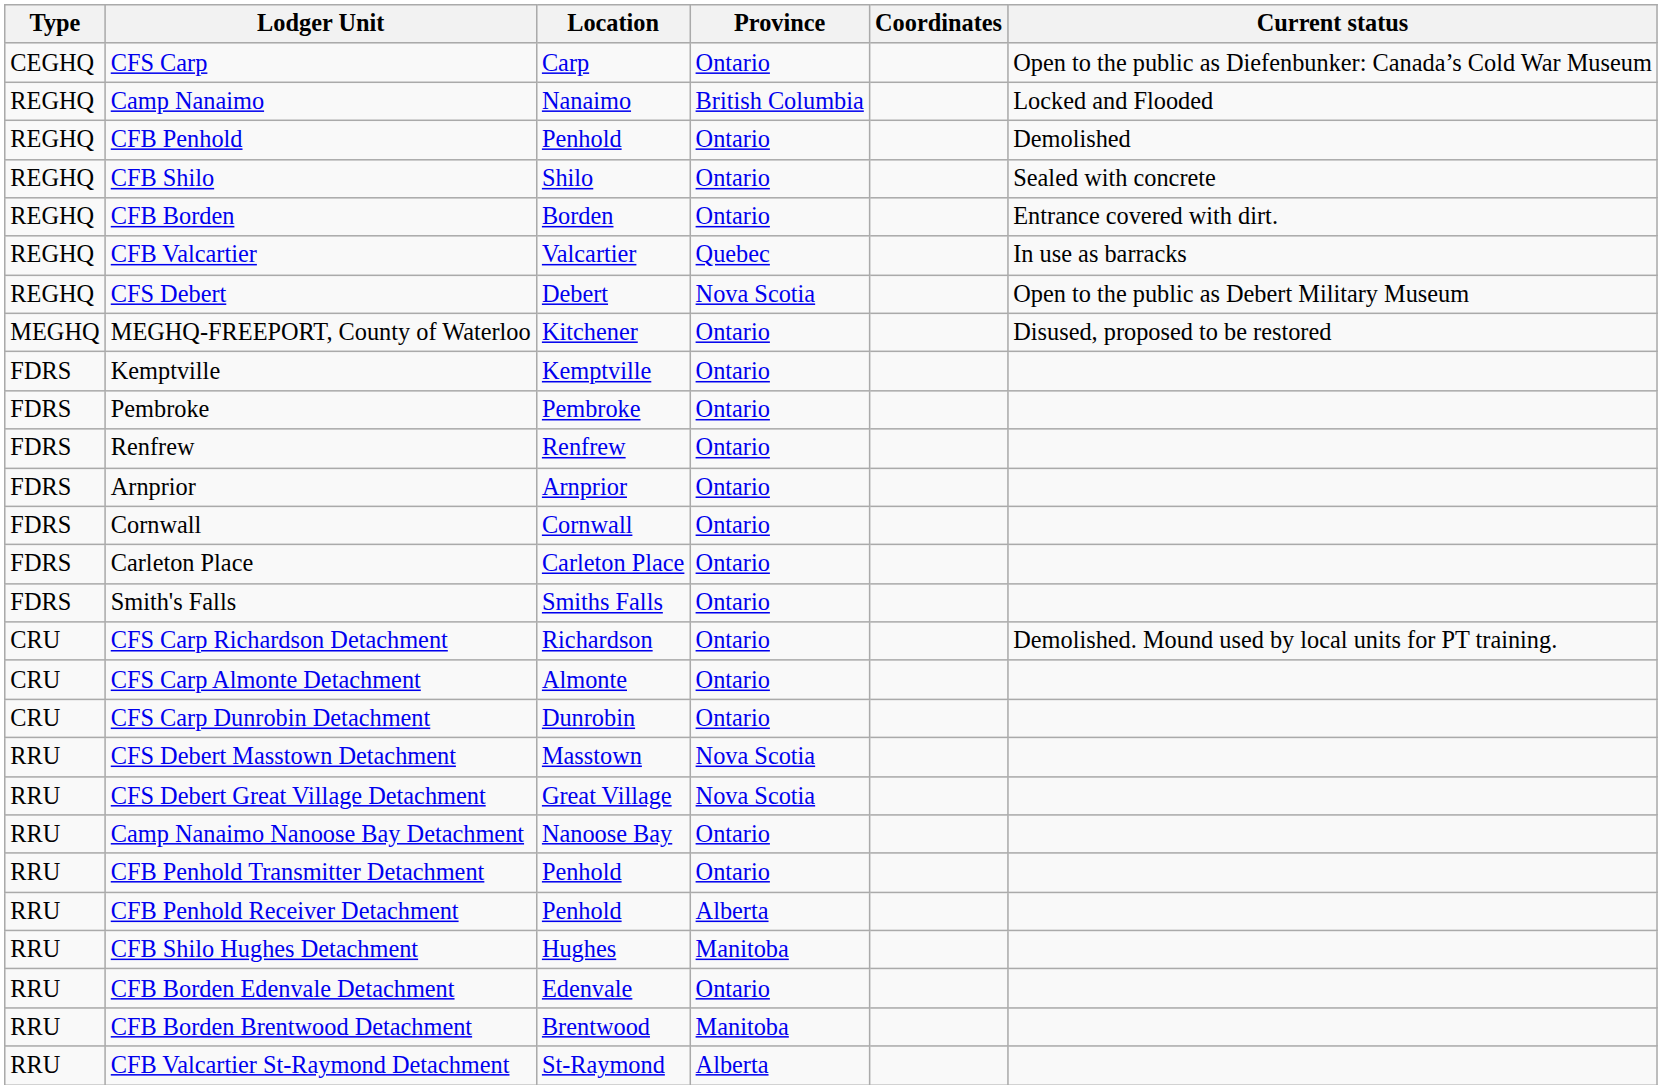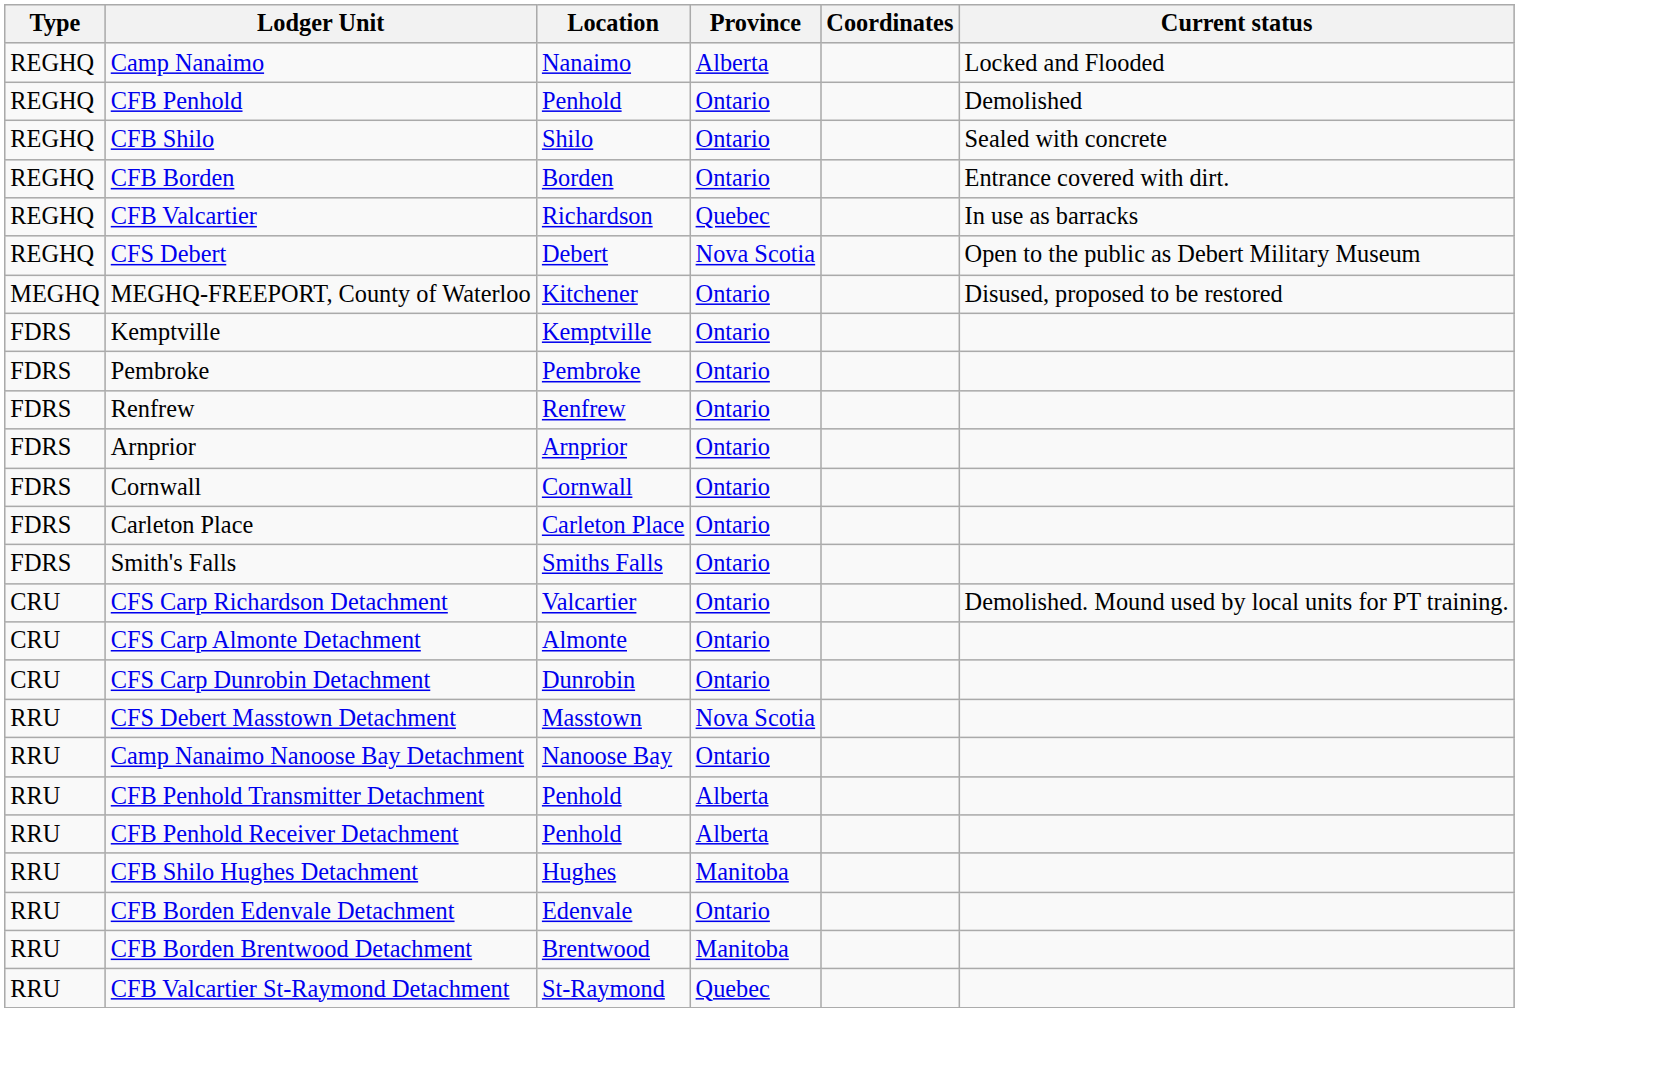- row: CEGHQ | CFS Carp | Carp | Ontario | Open to the public as Diefenbunker: Canada’s Cold War Museum
Camp Nanaimo | Province: British Columbia -> Alberta
CFB Valcartier | Location: Valcartier -> Richardson
CFS Carp Richardson Detachment | Location: Richardson -> Valcartier
- row: RRU | CFS Debert Great Village Detachment | Great Village | Nova Scotia
CFB Penhold Transmitter Detachment | Province: Ontario -> Alberta
CFB Valcartier St-Raymond Detachment | Province: Alberta -> Quebec
